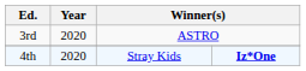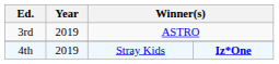3rd | Year: 2020 -> 2019
4th | Year: 2020 -> 2019
